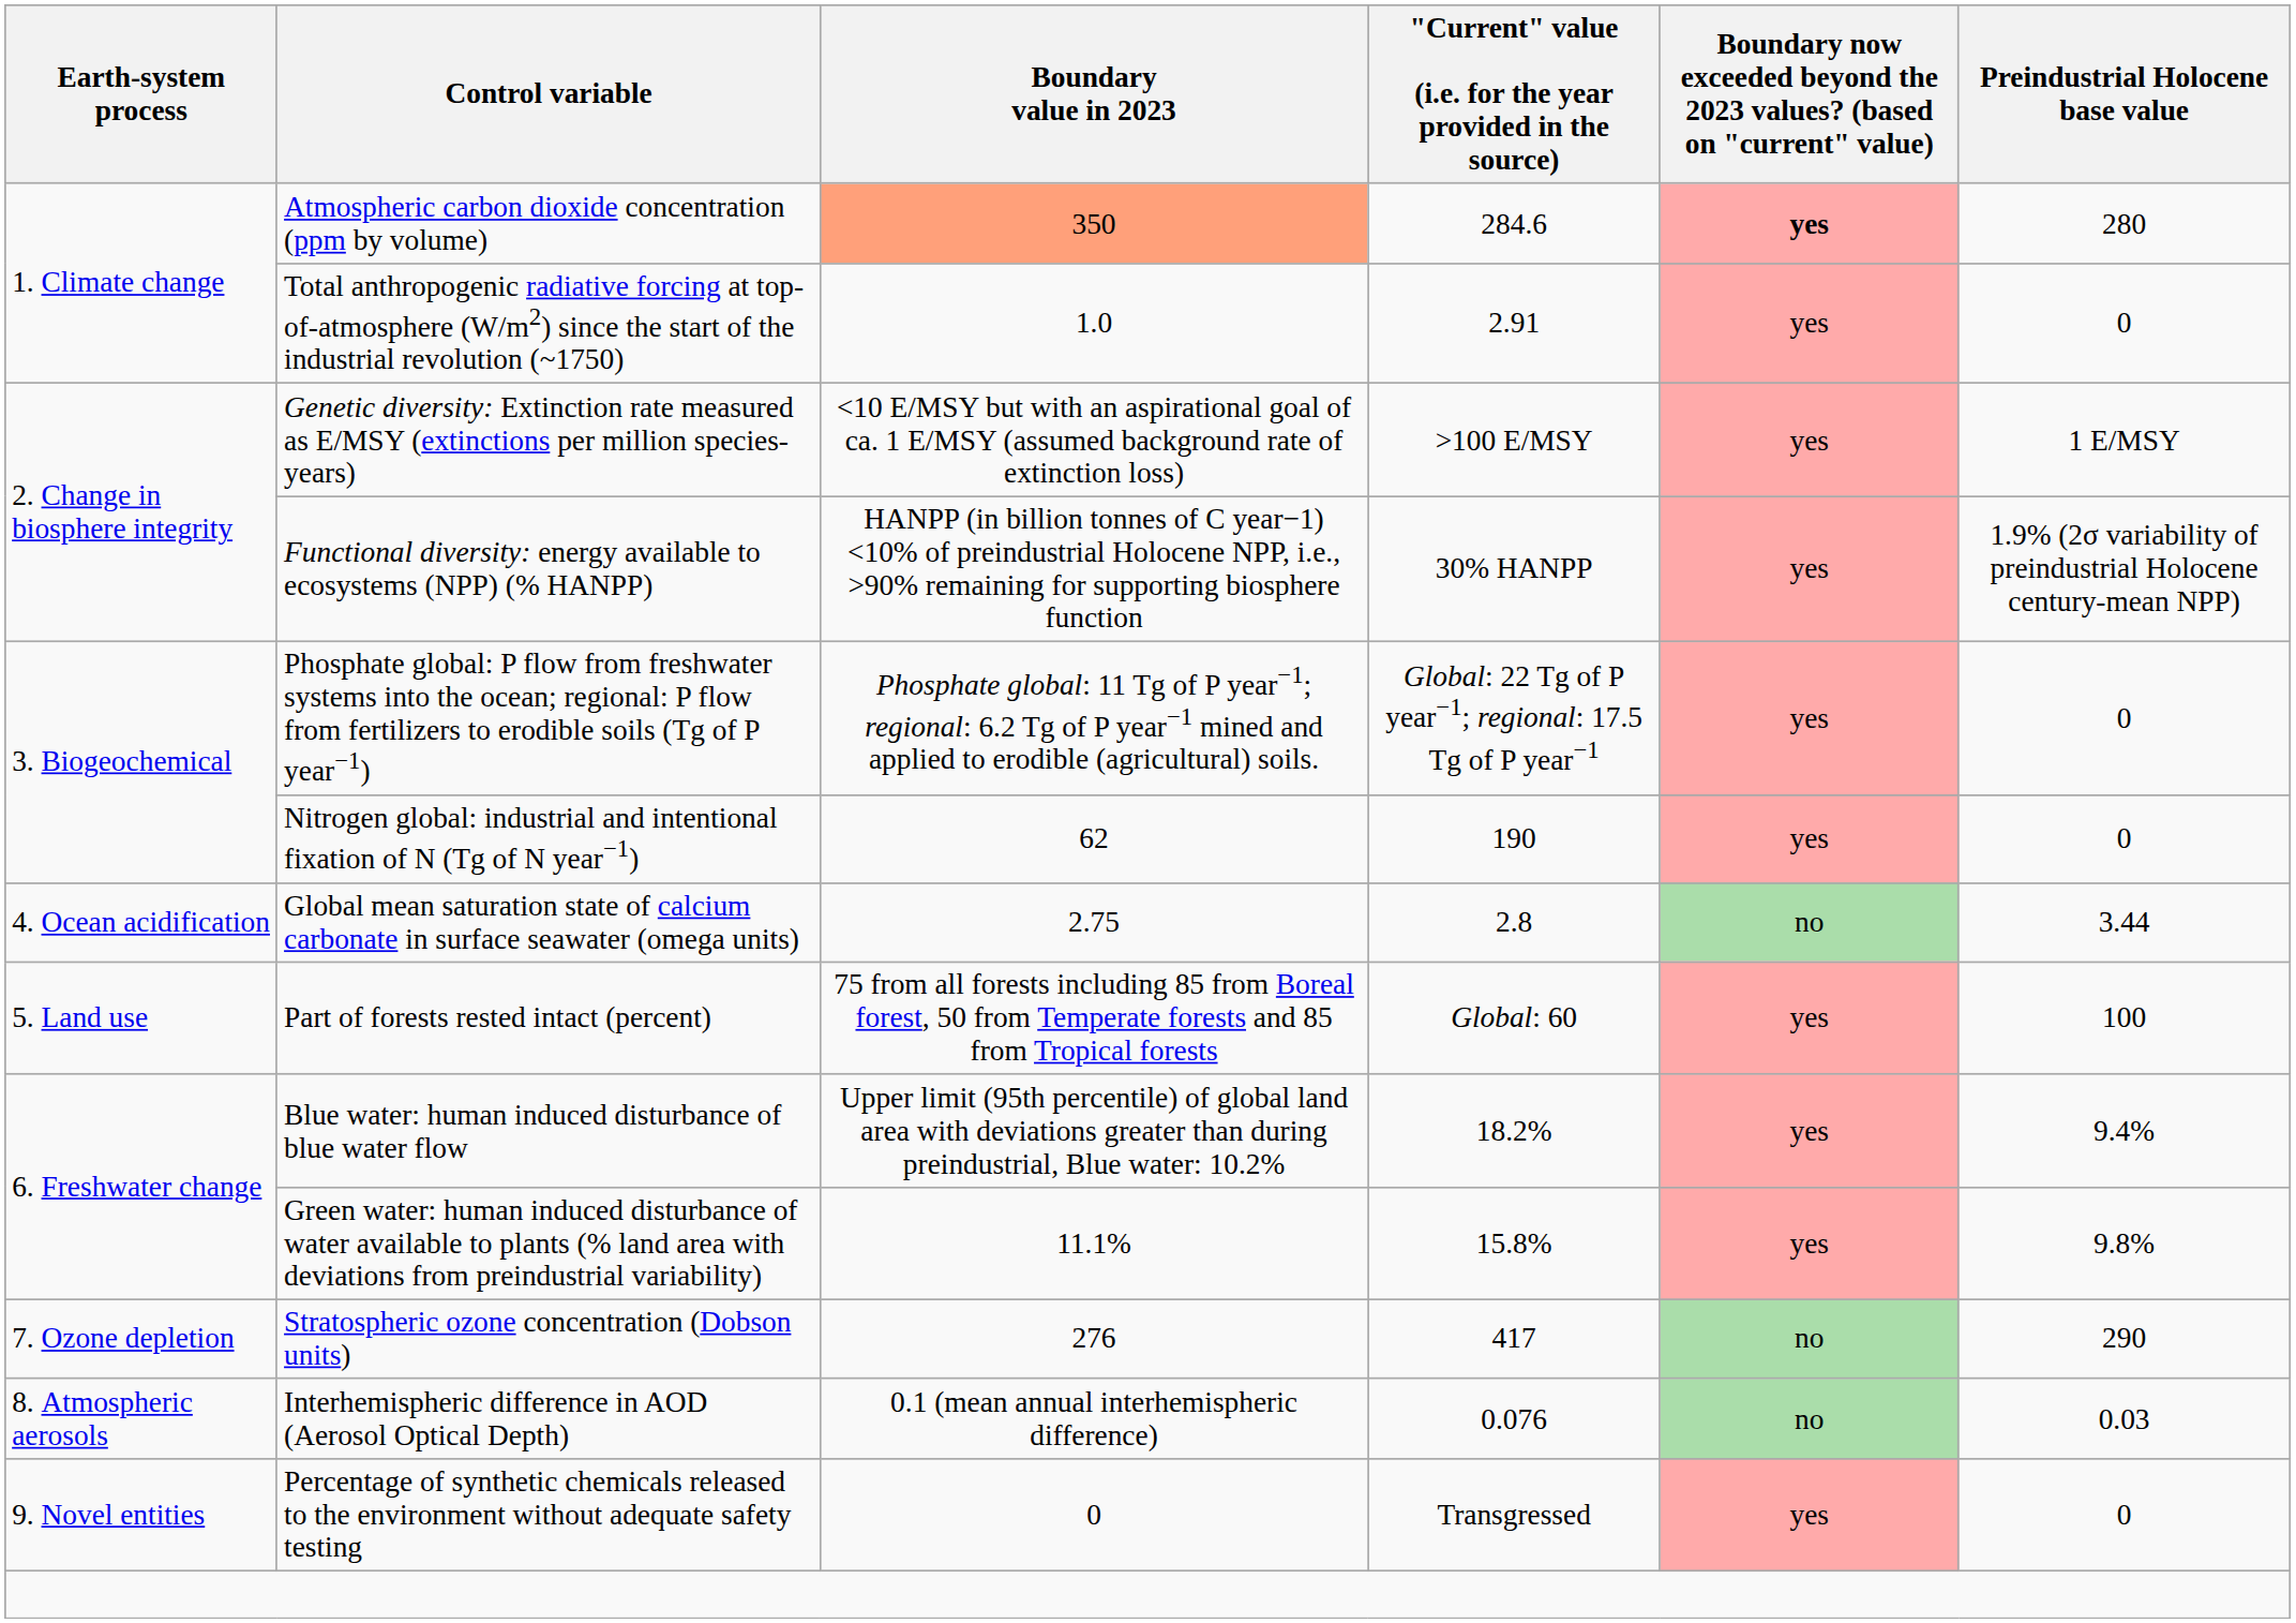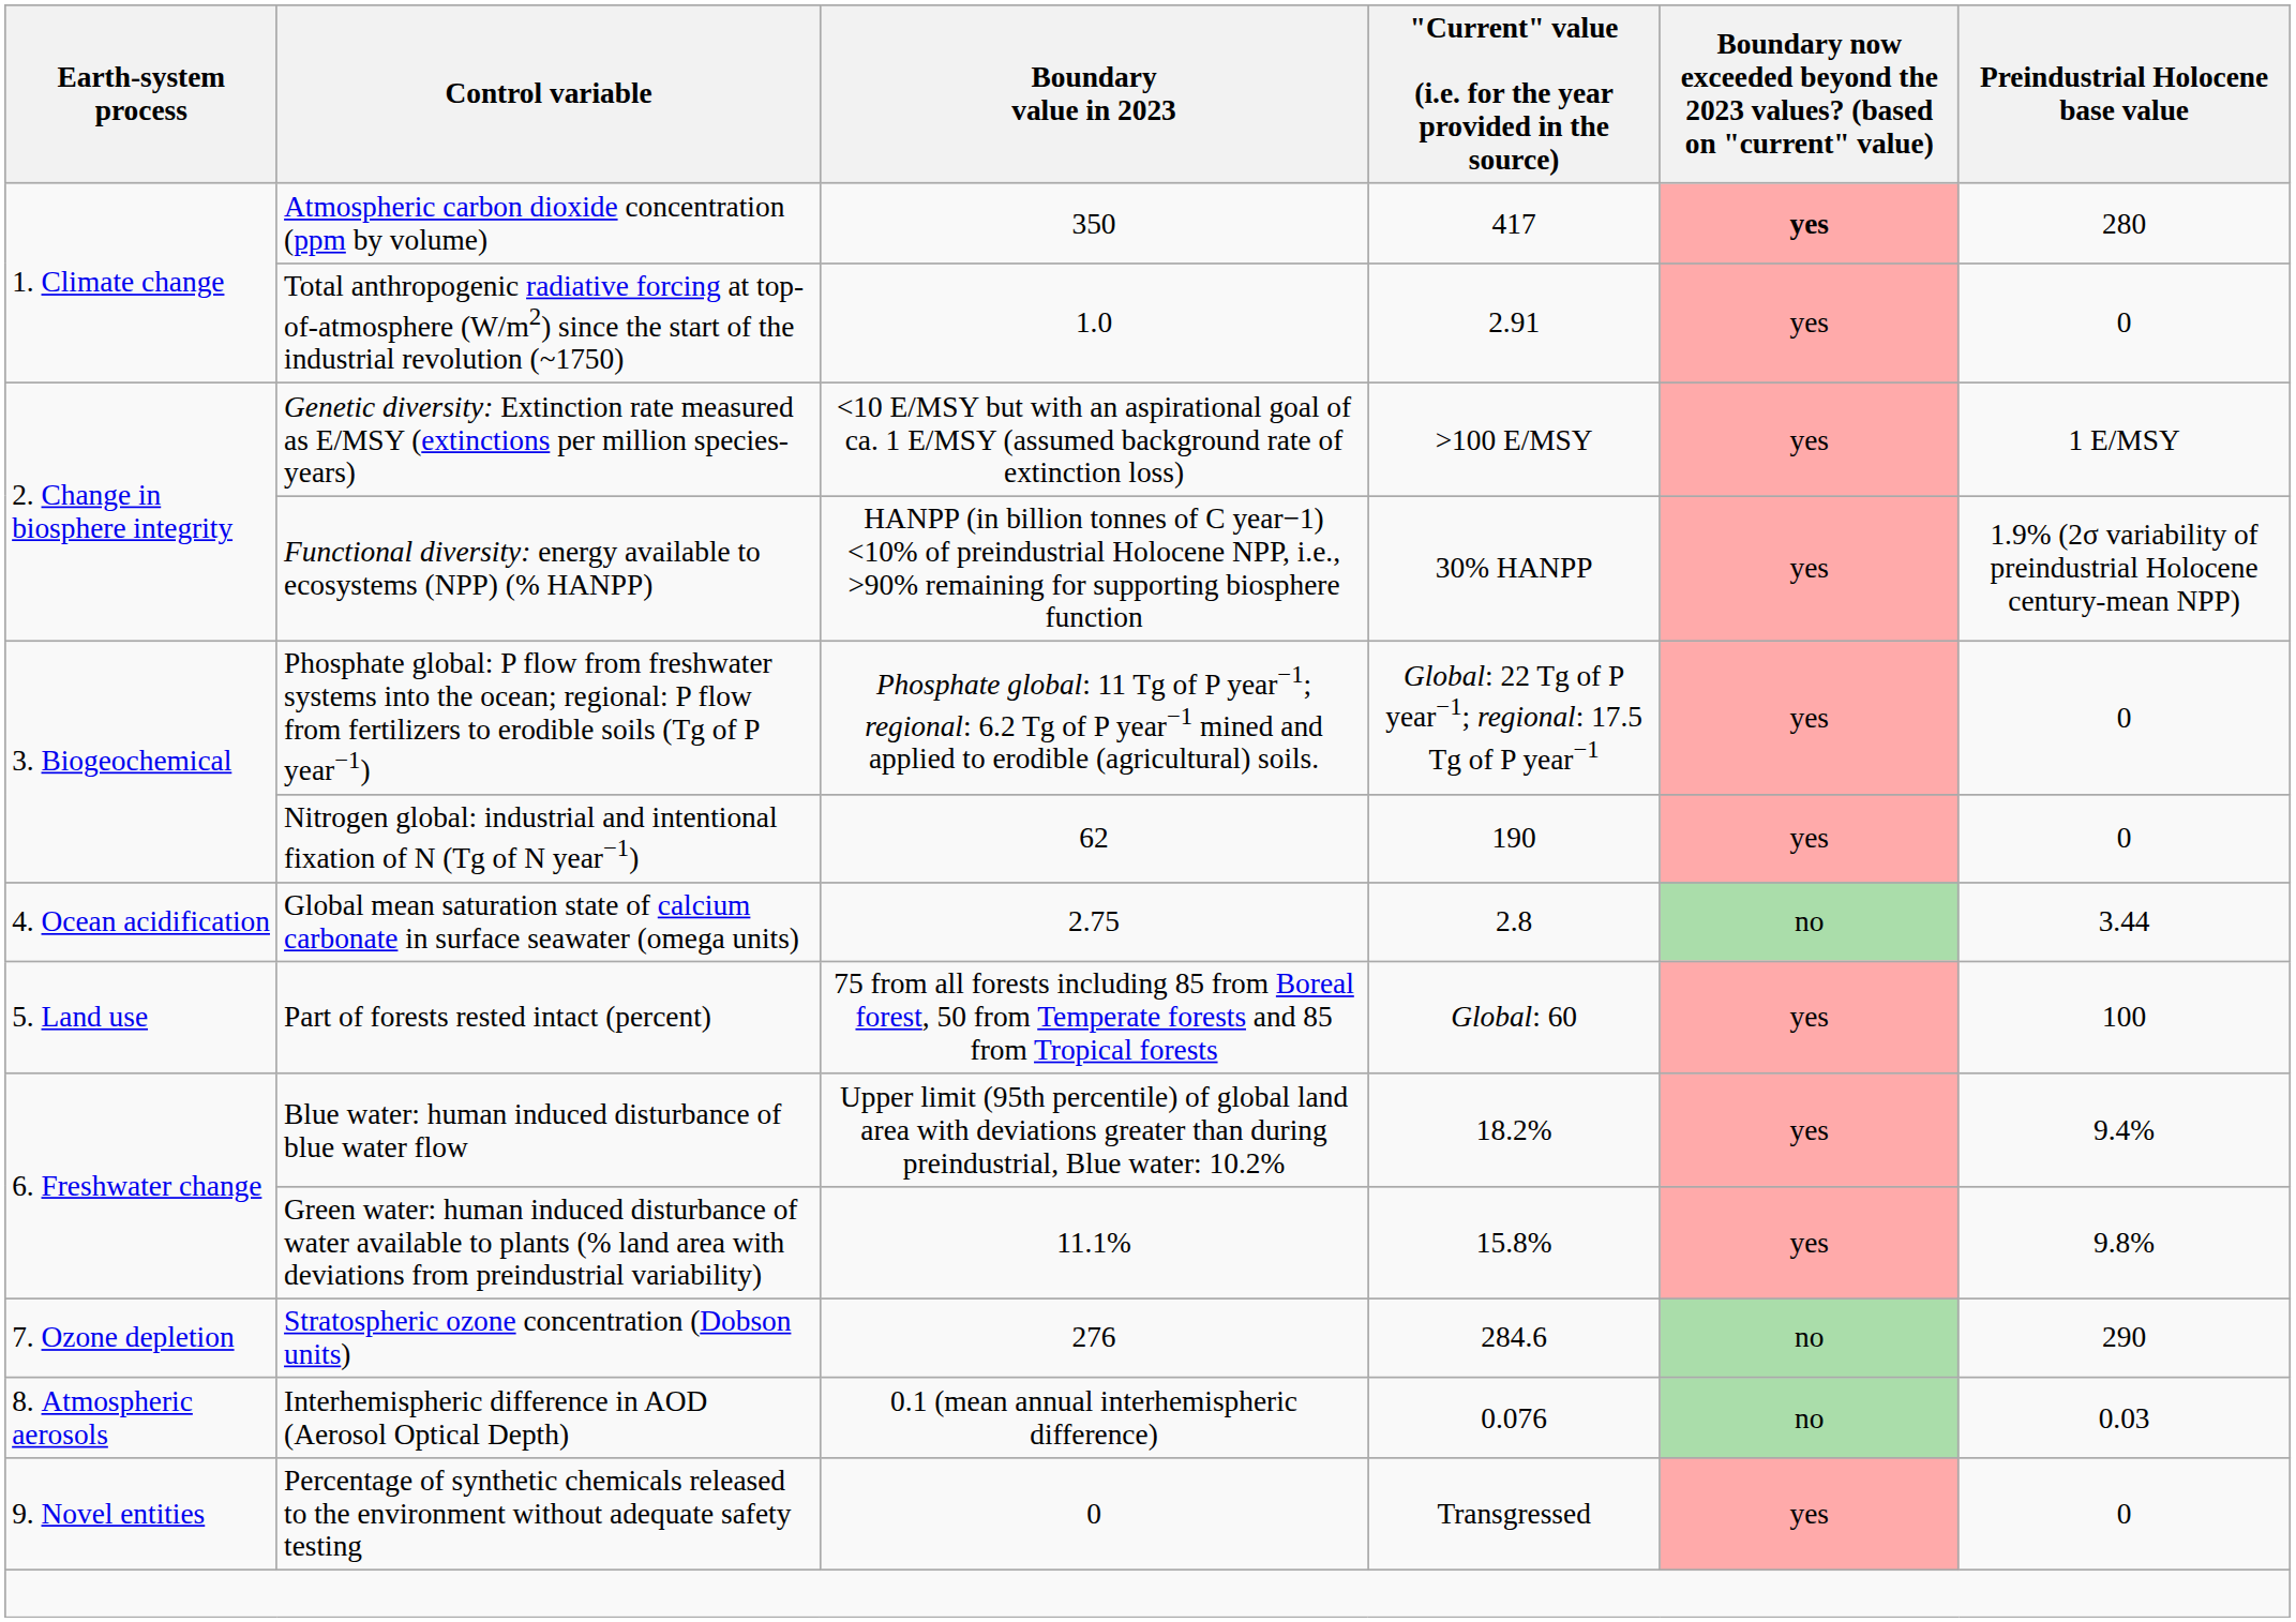Atmospheric carbon dioxide concentration (ppm by volume) | Boundary value in 2023: lightsalmon background -> no background
Atmospheric carbon dioxide concentration (ppm by volume) | "Current" value (i.e. for the year provided in the source): 284.6 -> 417
Stratospheric ozone concentration (Dobson units) | "Current" value (i.e. for the year provided in the source): 417 -> 284.6
